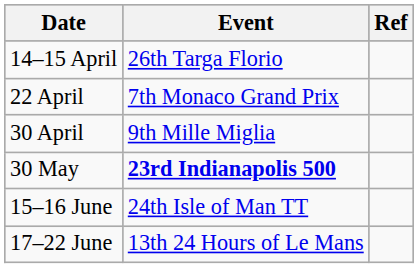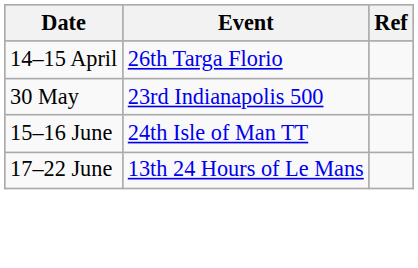- row: 22 April | 7th Monaco Grand Prix
- row: 30 April | 9th Mille Miglia
30 May | Event: bold -> normal
